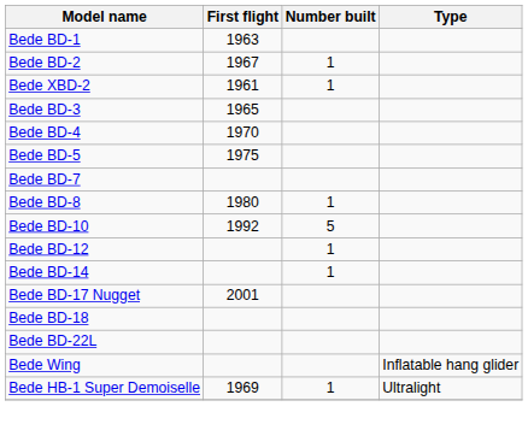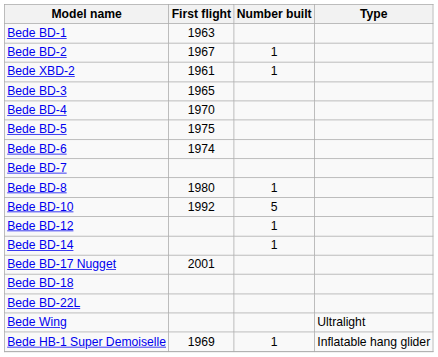+ row: Bede BD-6 | 1974
Bede Wing | Type: Inflatable hang glider -> Ultralight
Bede HB-1 Super Demoiselle | Type: Ultralight -> Inflatable hang glider
